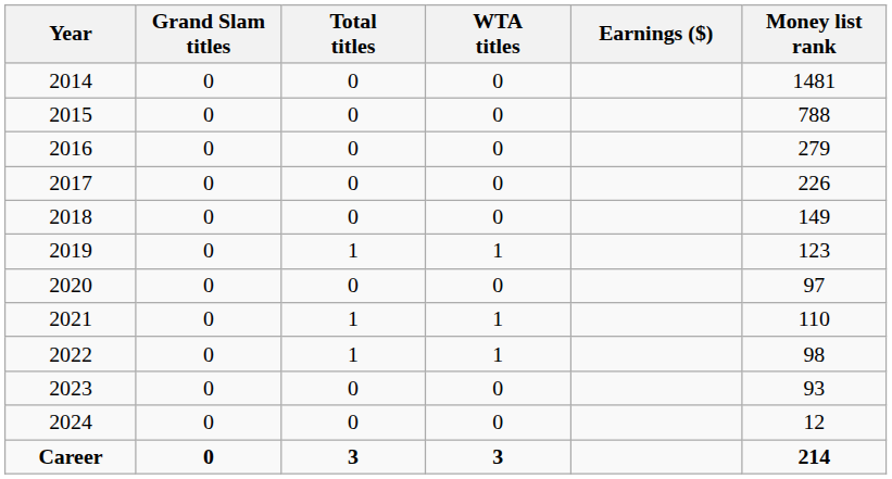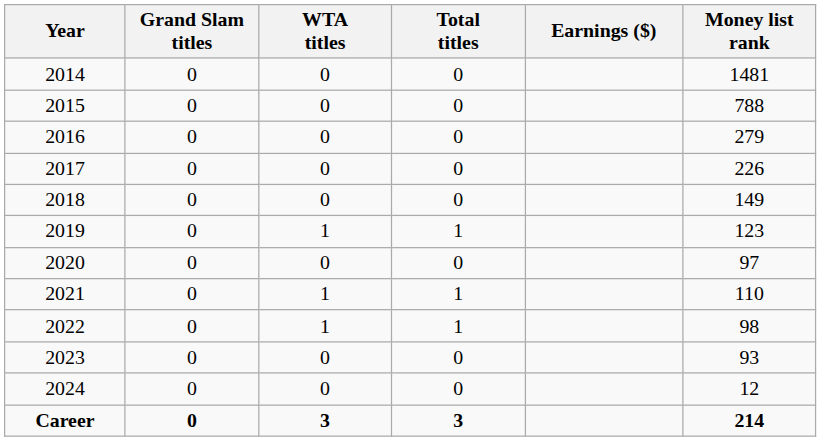columns swapped: WTA titles <-> Total titles
